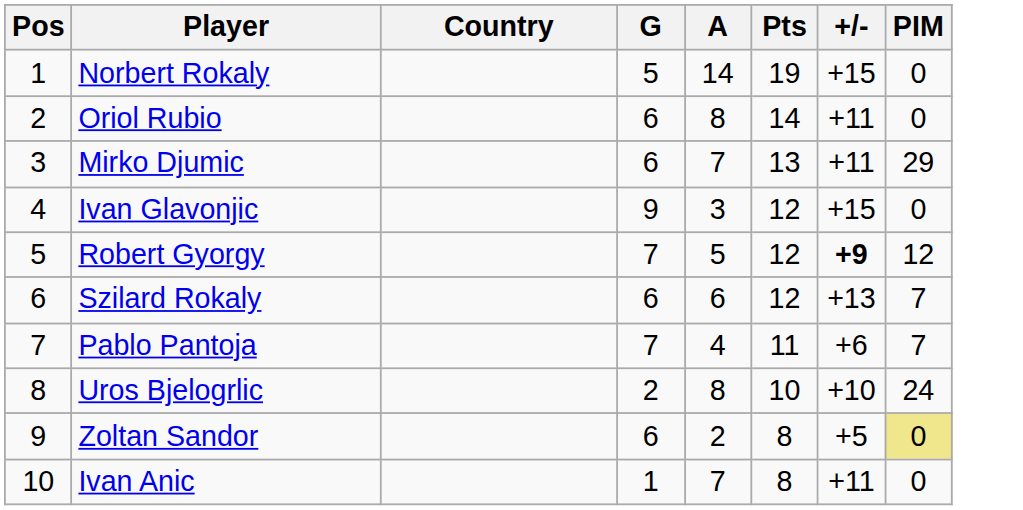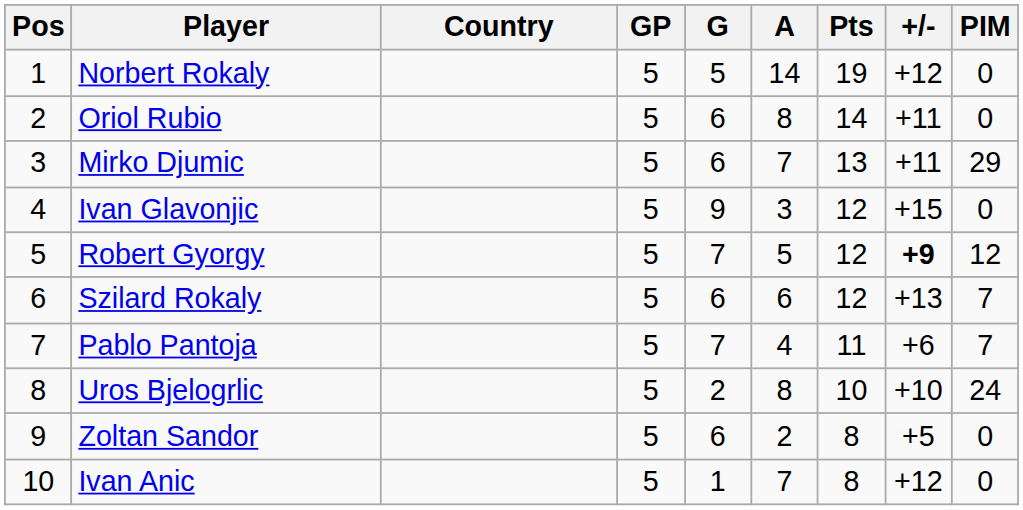+ column: GP | 5 | 5 | 5 | 5 | 5 | 5 | 5 | 5 | 5 | 5
Norbert Rokaly | +/-: +15 -> +12
Zoltan Sandor | PIM: khaki background -> no background
Ivan Anic | +/-: +11 -> +12
